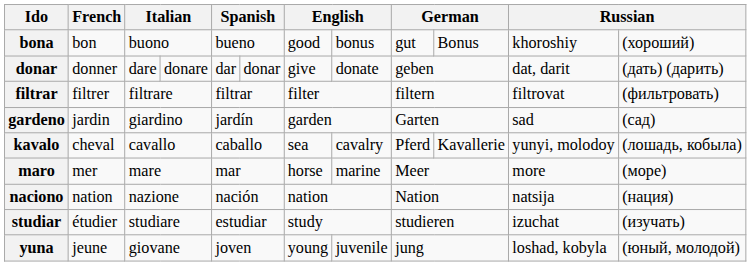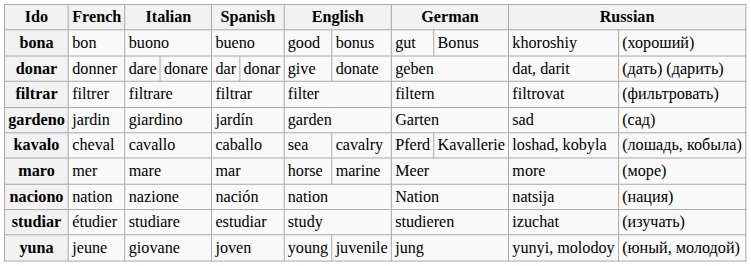kavalo | column 11: yunyi, molodoy -> loshad, kobyla
yuna | column 11: loshad, kobyla -> yunyi, molodoy
